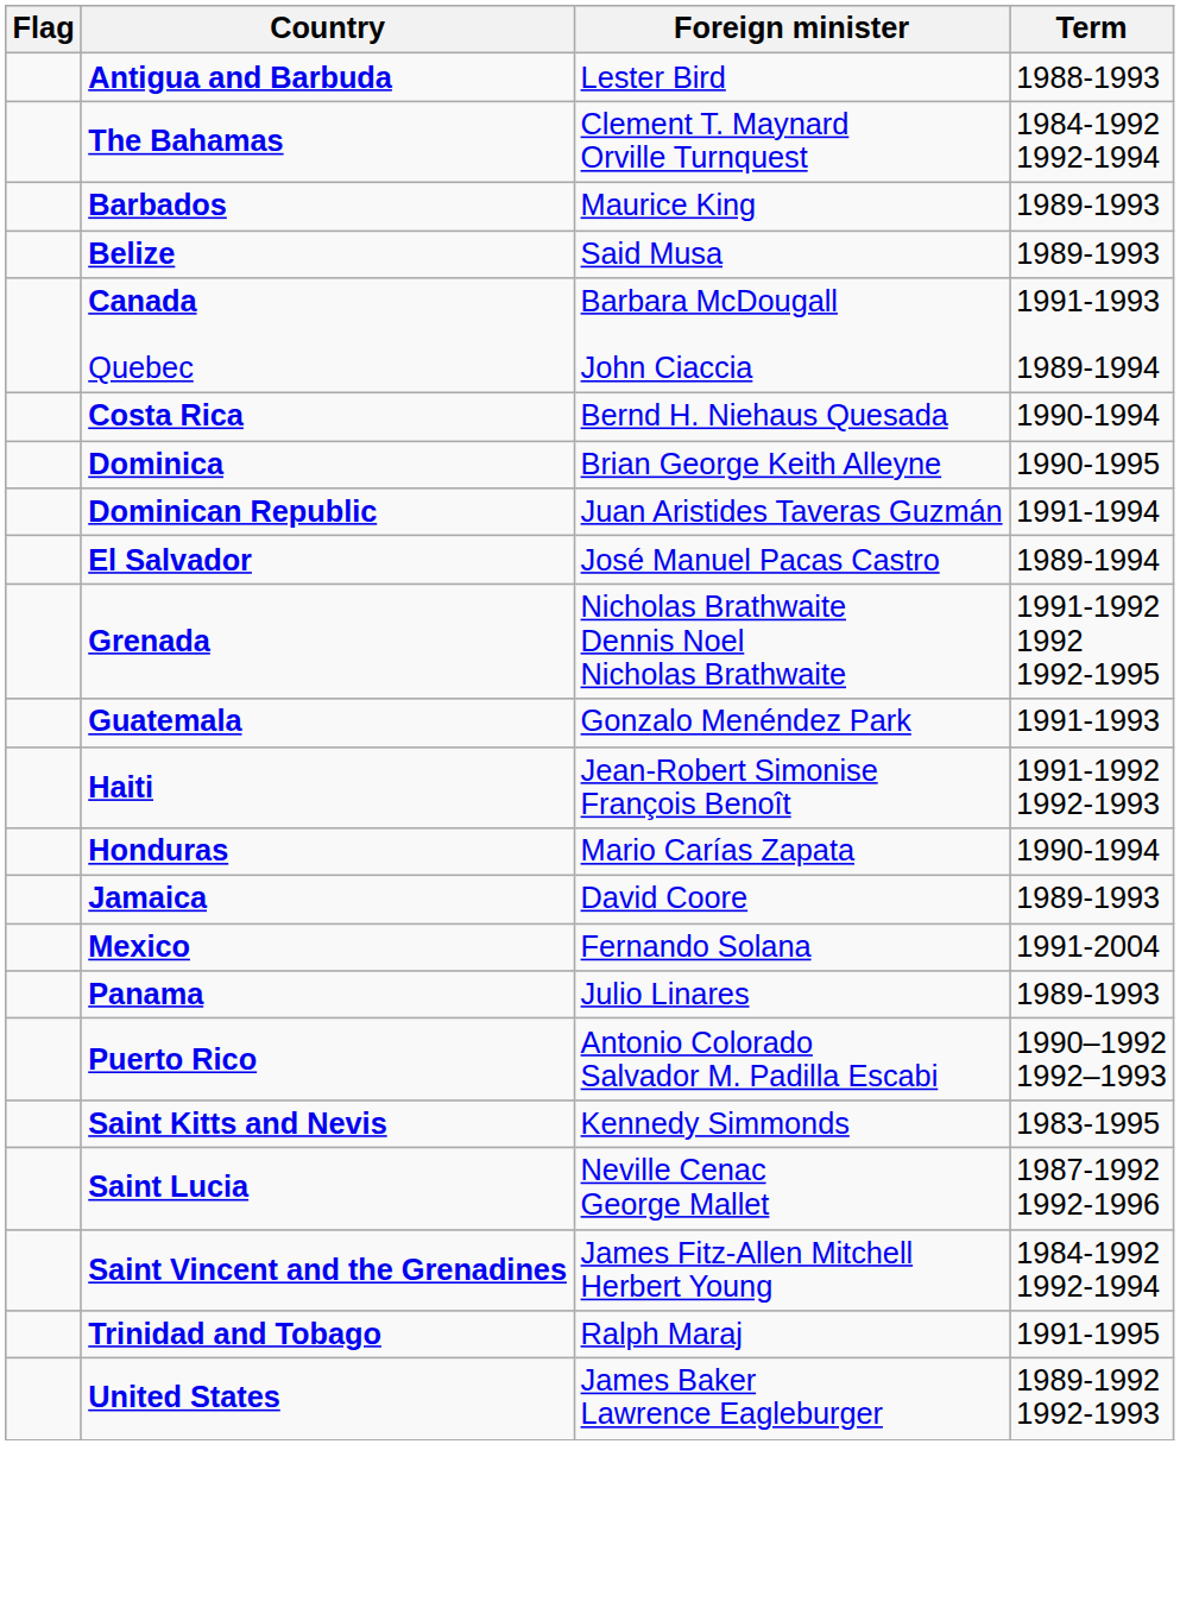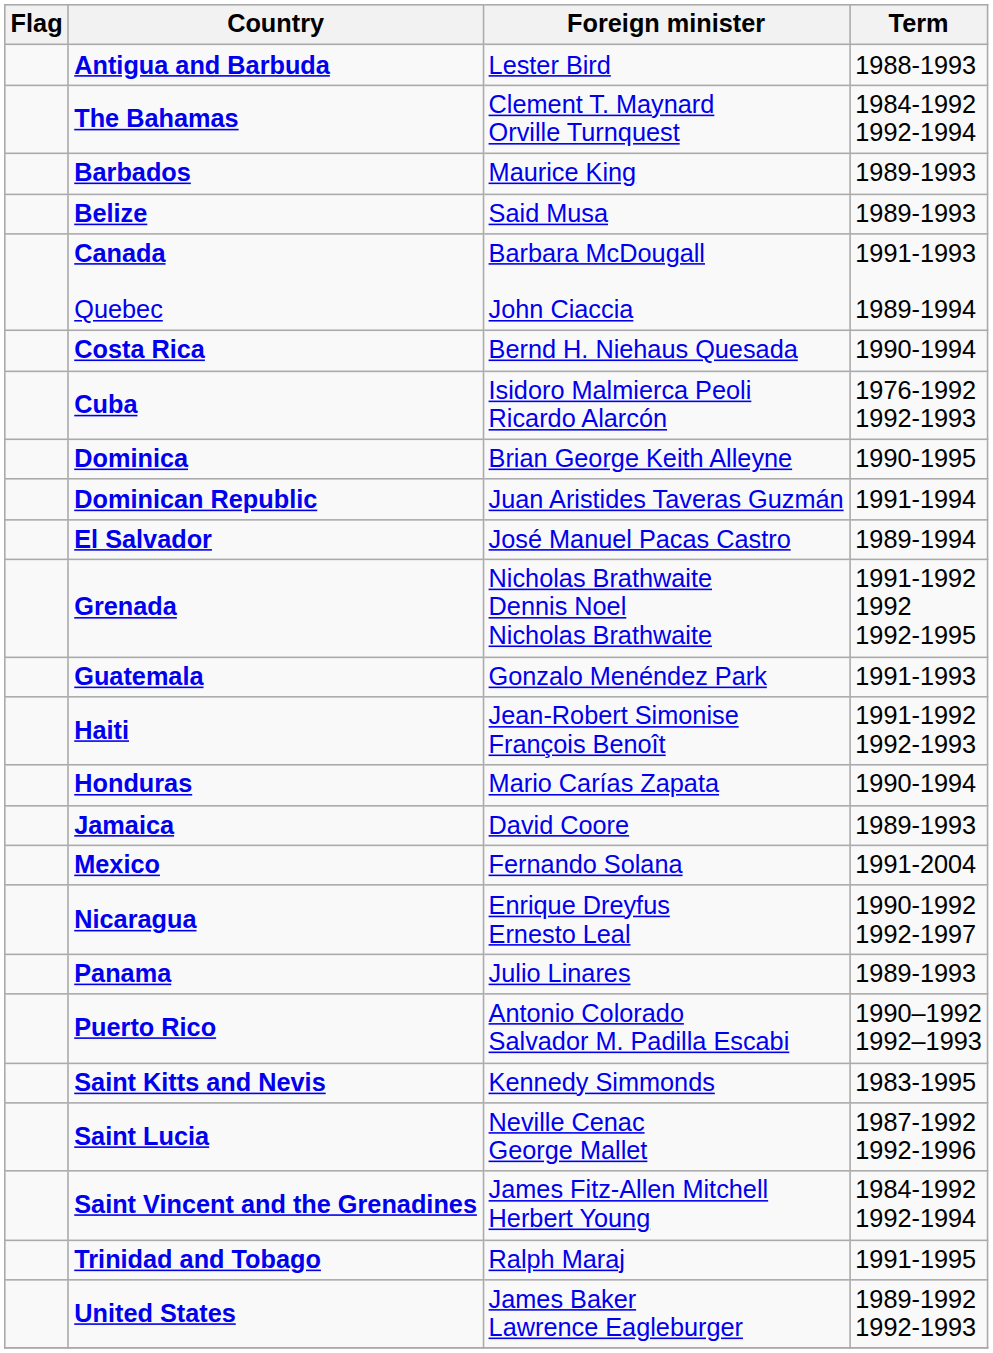+ row: Cuba | Isidoro Malmierca Peoli Ricardo Alarcón | 1976-1992 1992-1993
+ row: Nicaragua | Enrique Dreyfus Ernesto Leal | 1990-1992 1992-1997
